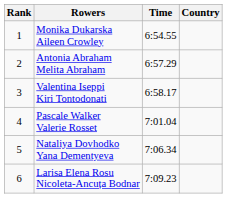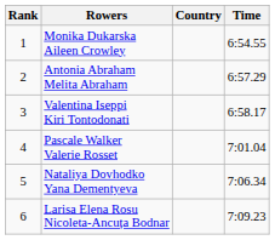columns swapped: Country <-> Time
